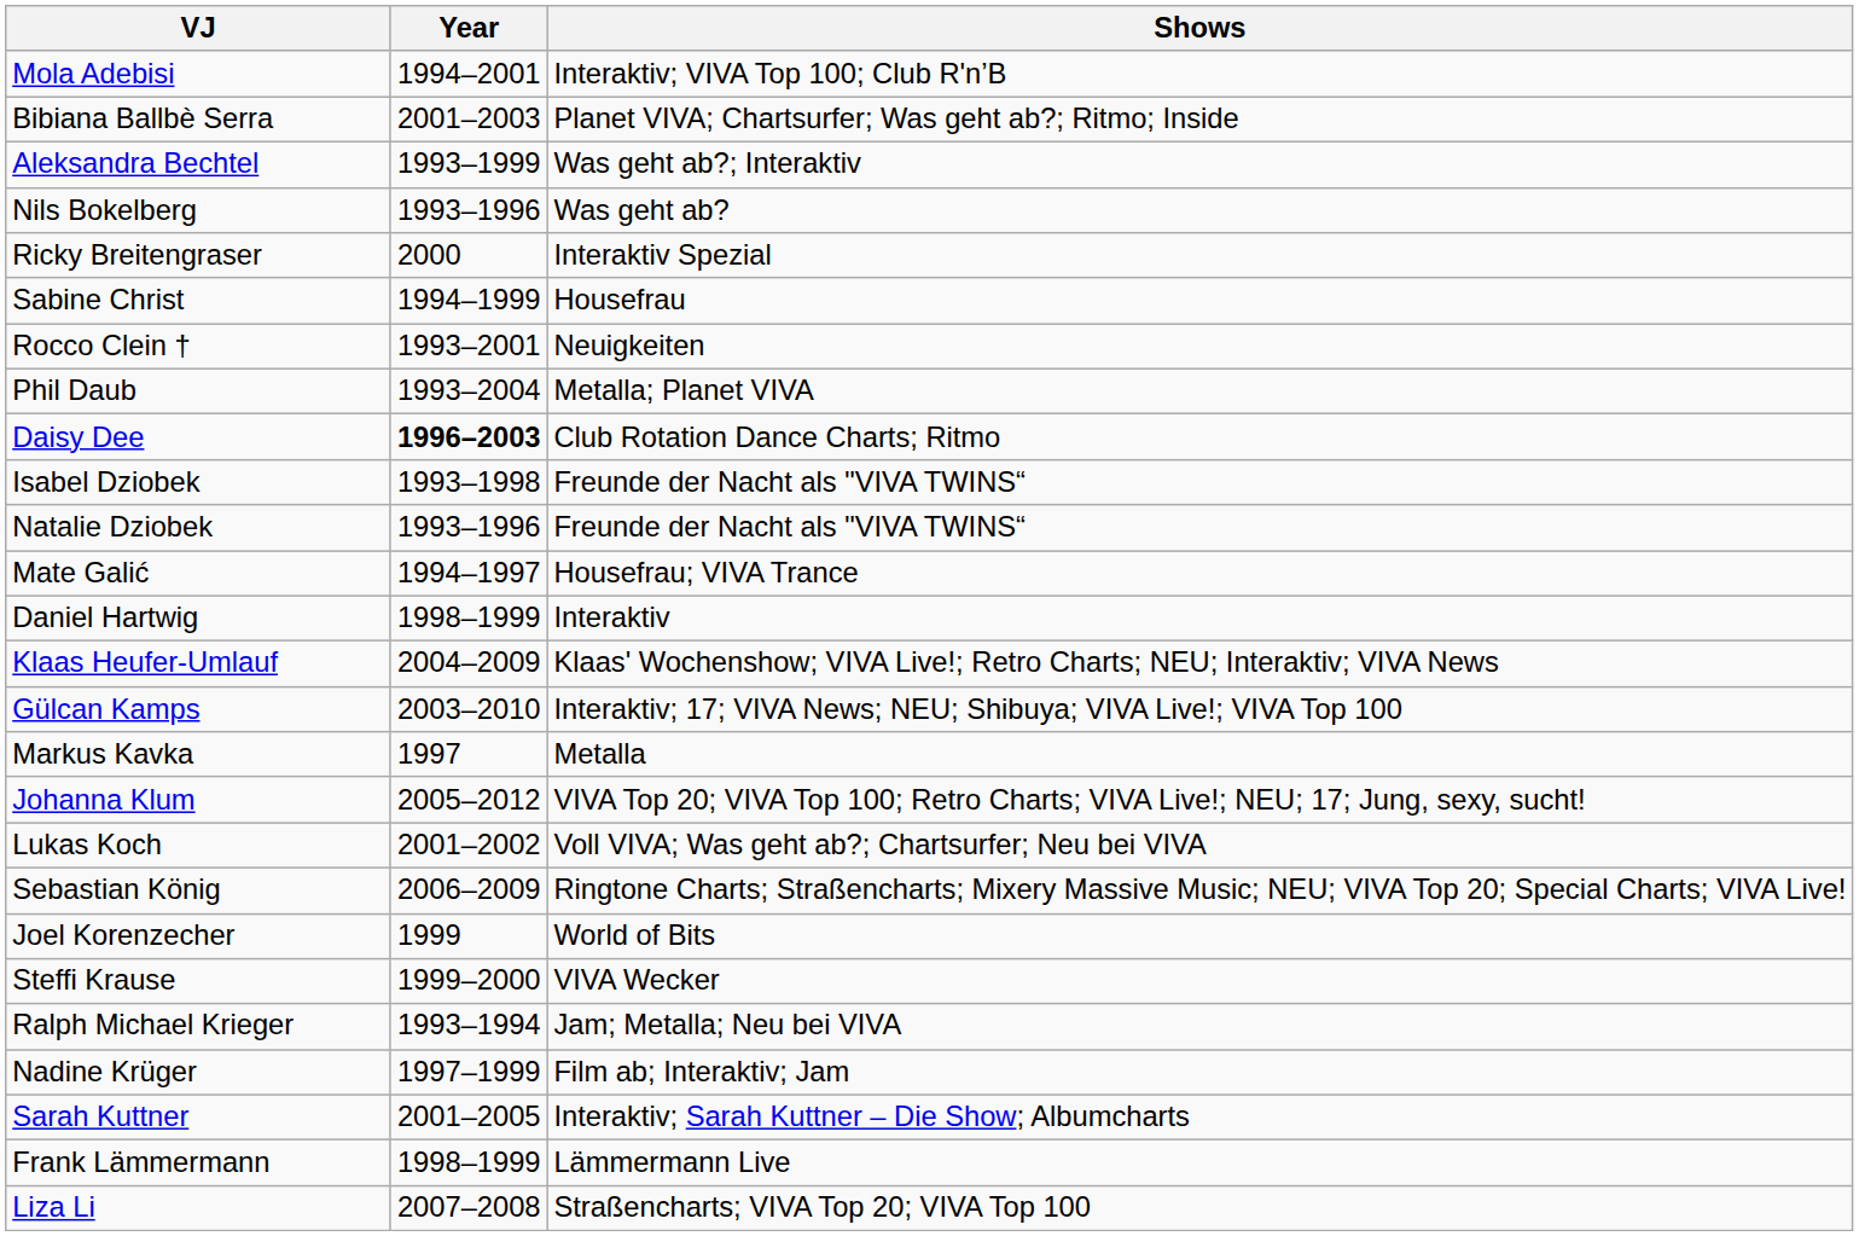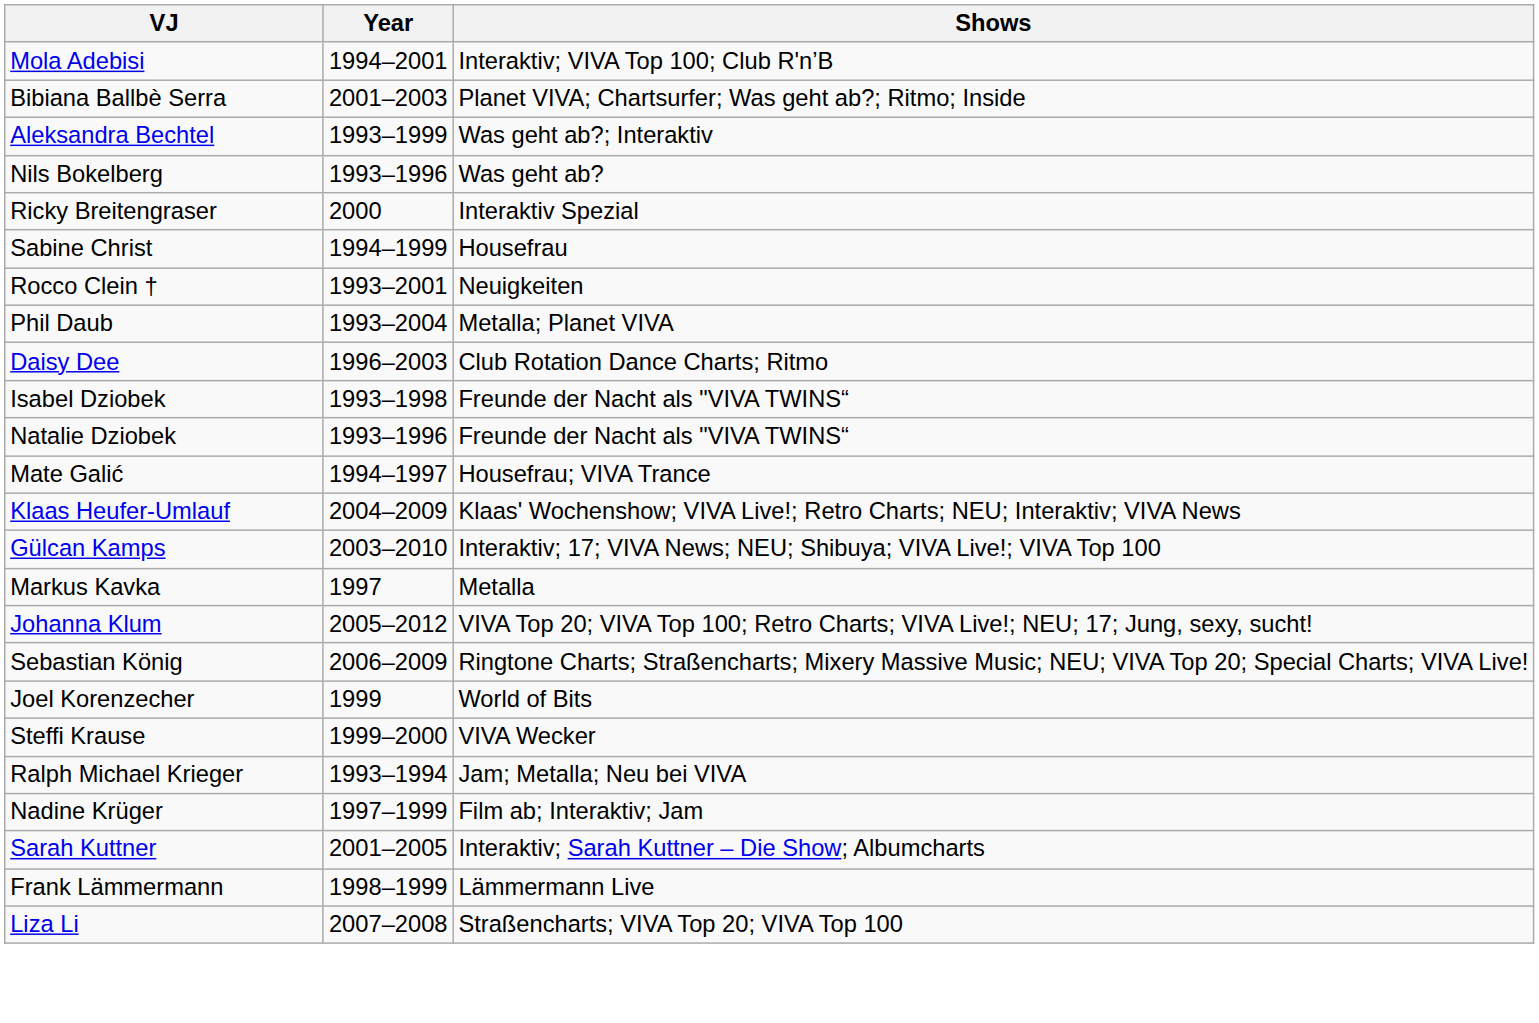Daisy Dee | Year: bold -> normal
- row: Daniel Hartwig | 1998–1999 | Interaktiv
- row: Lukas Koch | 2001–2002 | Voll VIVA; Was geht ab?; Chartsurfer; Neu bei VIVA
